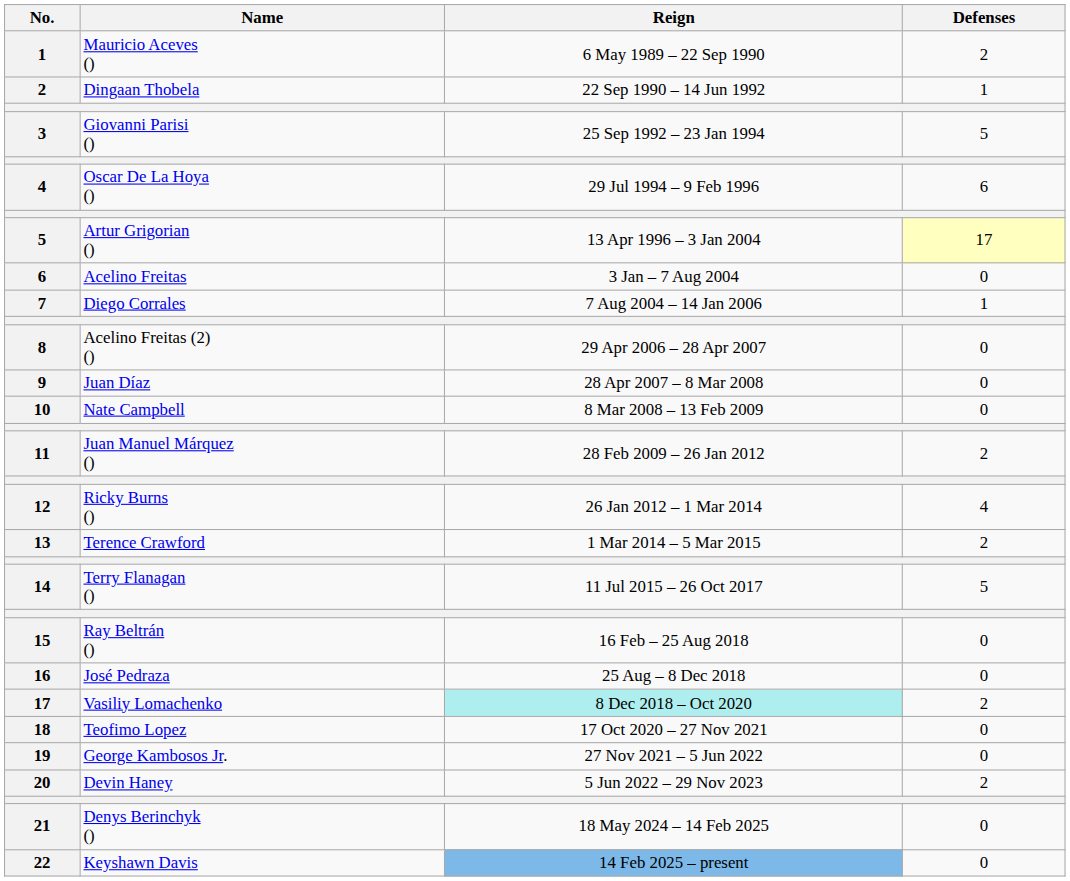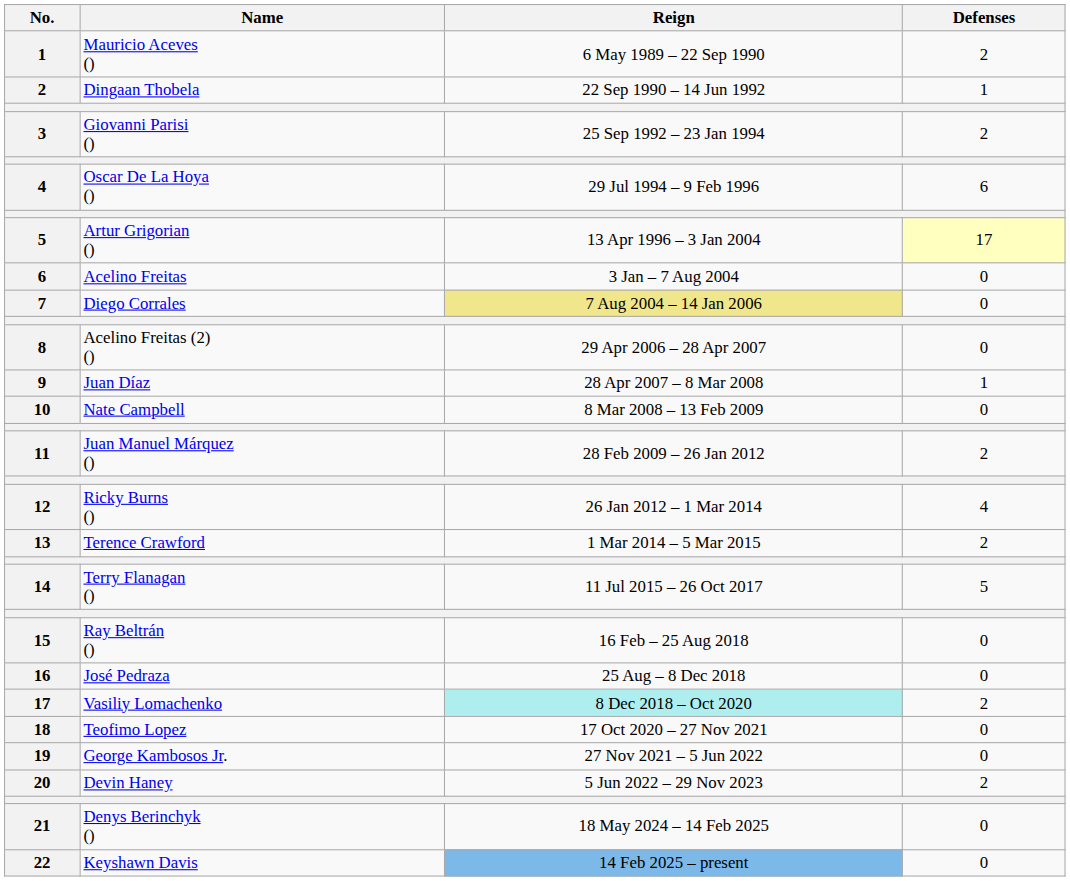Giovanni Parisi () | Defenses: 5 -> 2
Diego Corrales | Reign: no background -> khaki background
Diego Corrales | Defenses: 1 -> 0
Juan Díaz | Defenses: 0 -> 1
